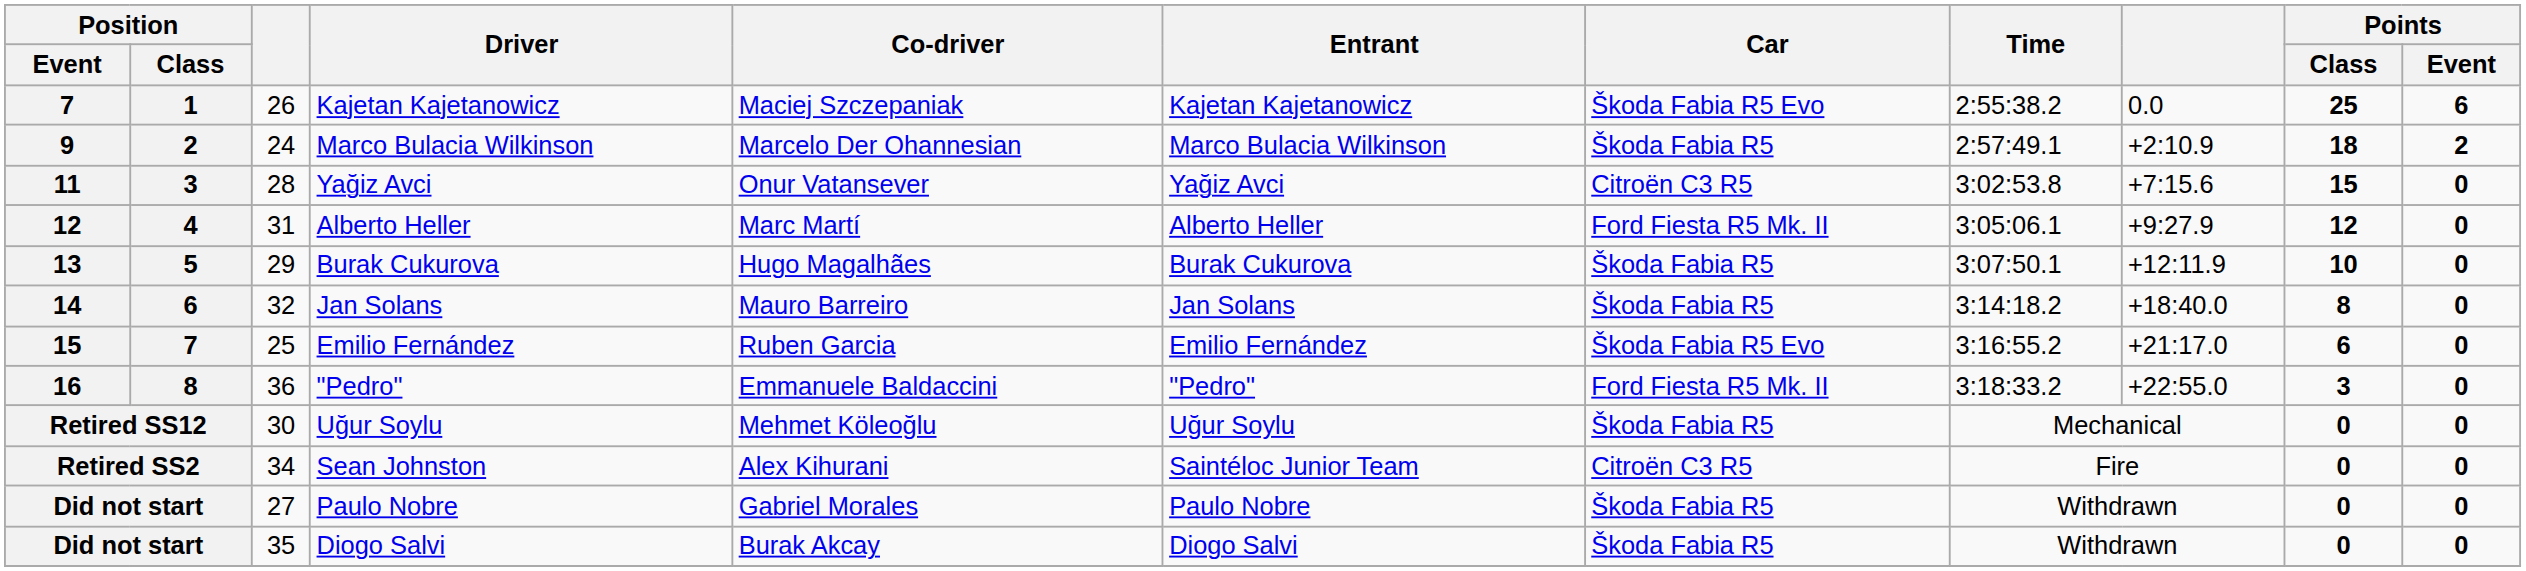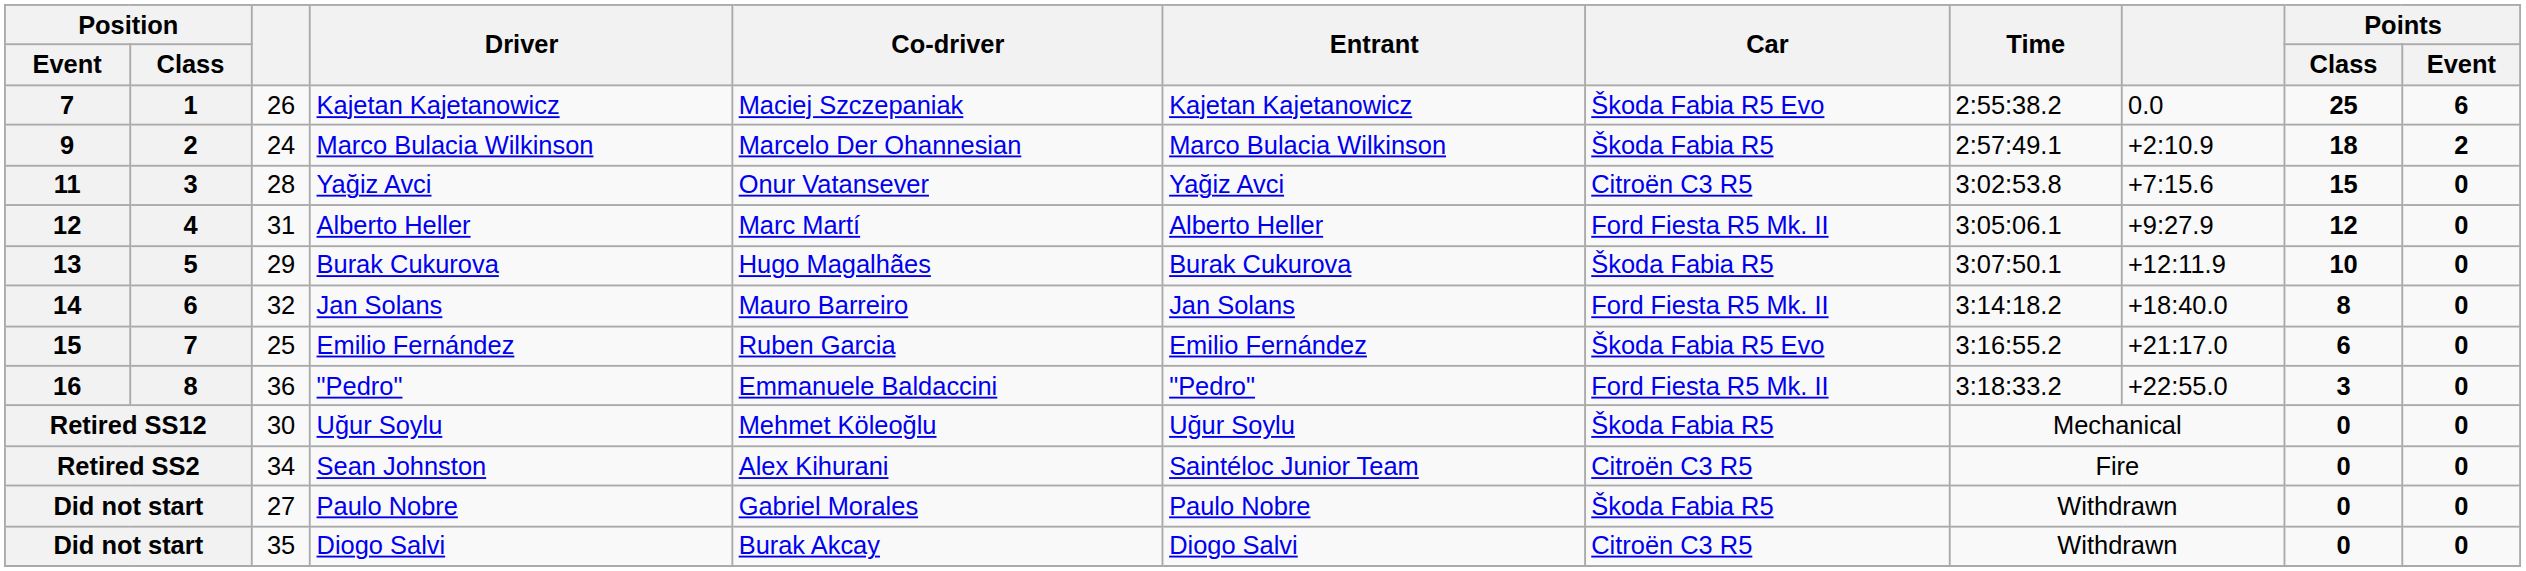14 | Car: Škoda Fabia R5 -> Ford Fiesta R5 Mk. II
Did not start / Diogo Salvi | Car: Škoda Fabia R5 -> Citroën C3 R5
